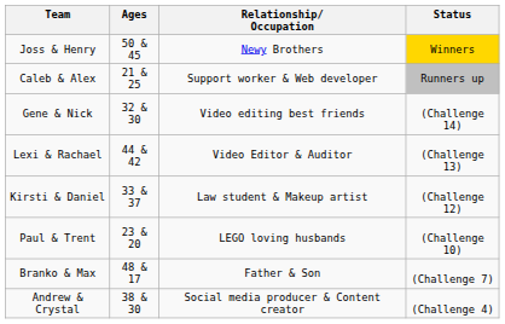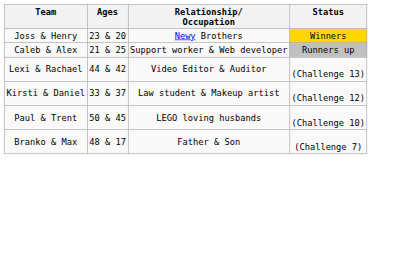Joss & Henry | Ages: 50 & 45 -> 23 & 20
- row: Gene & Nick | 32 & 30 | Video editing best friends | (Challenge 14)
Paul & Trent | Ages: 23 & 20 -> 50 & 45
- row: Andrew & Crystal | 38 & 30 | Social media producer & Content creator | (Challenge 4)
